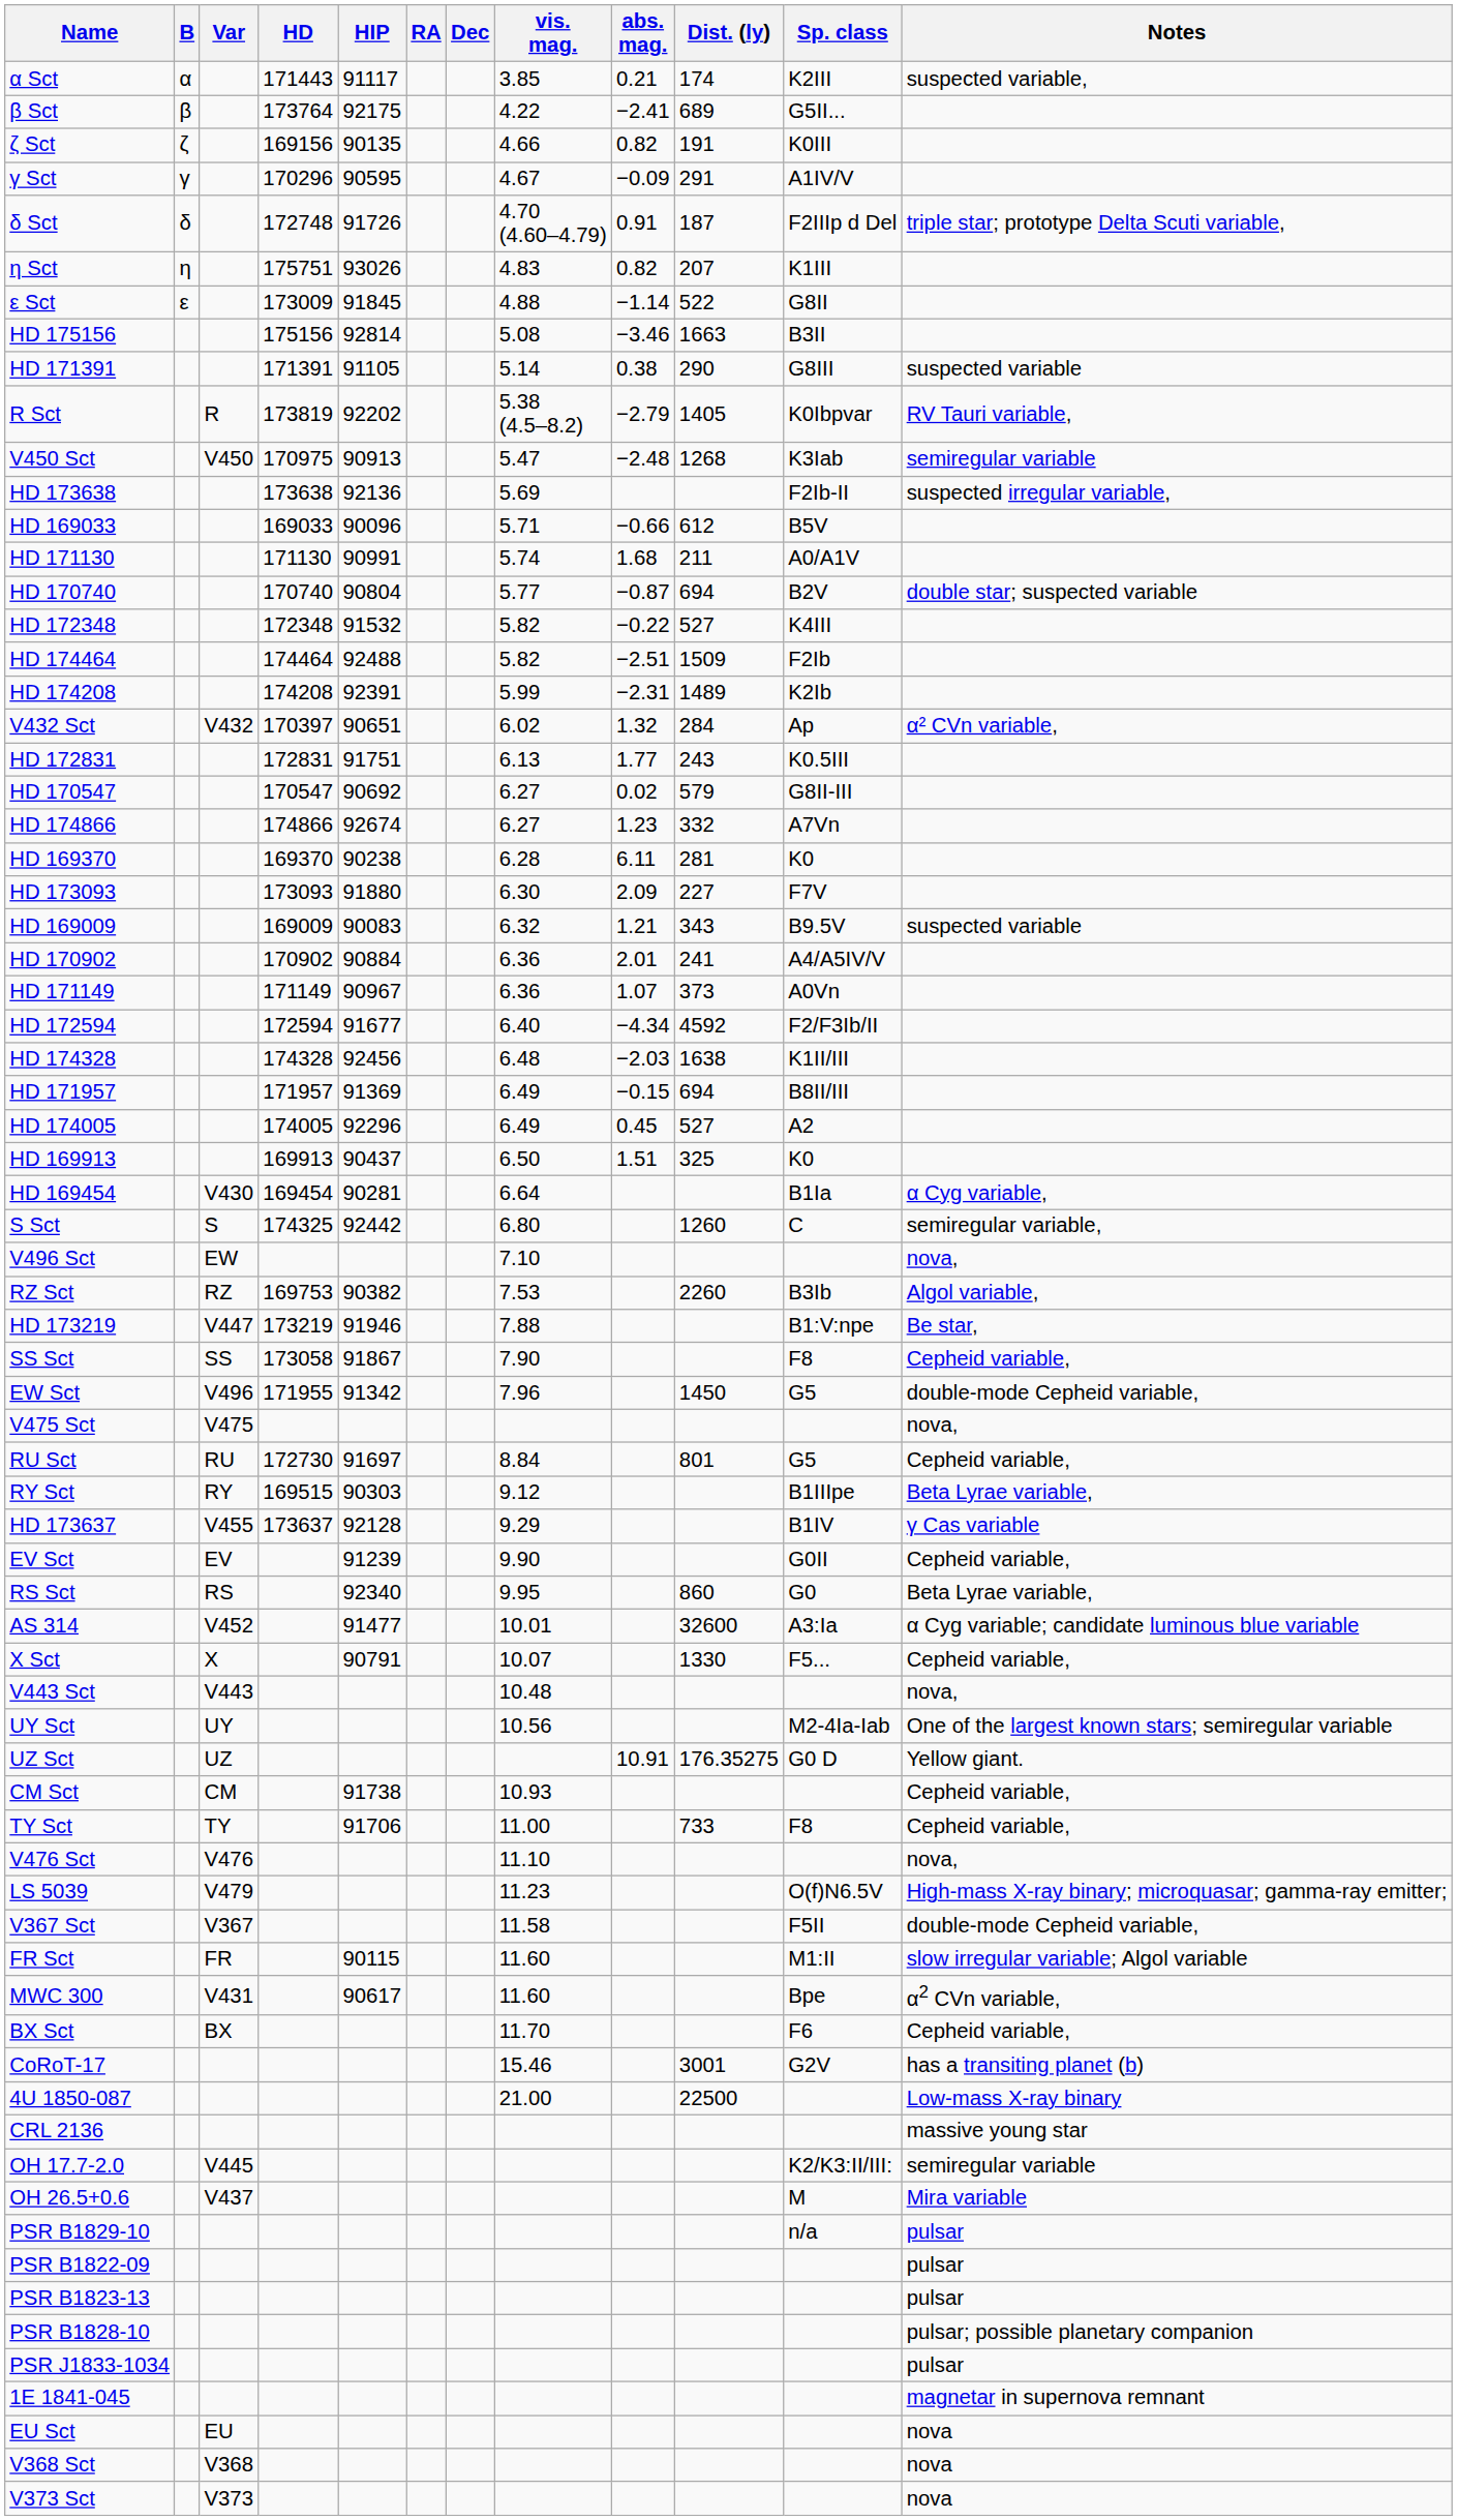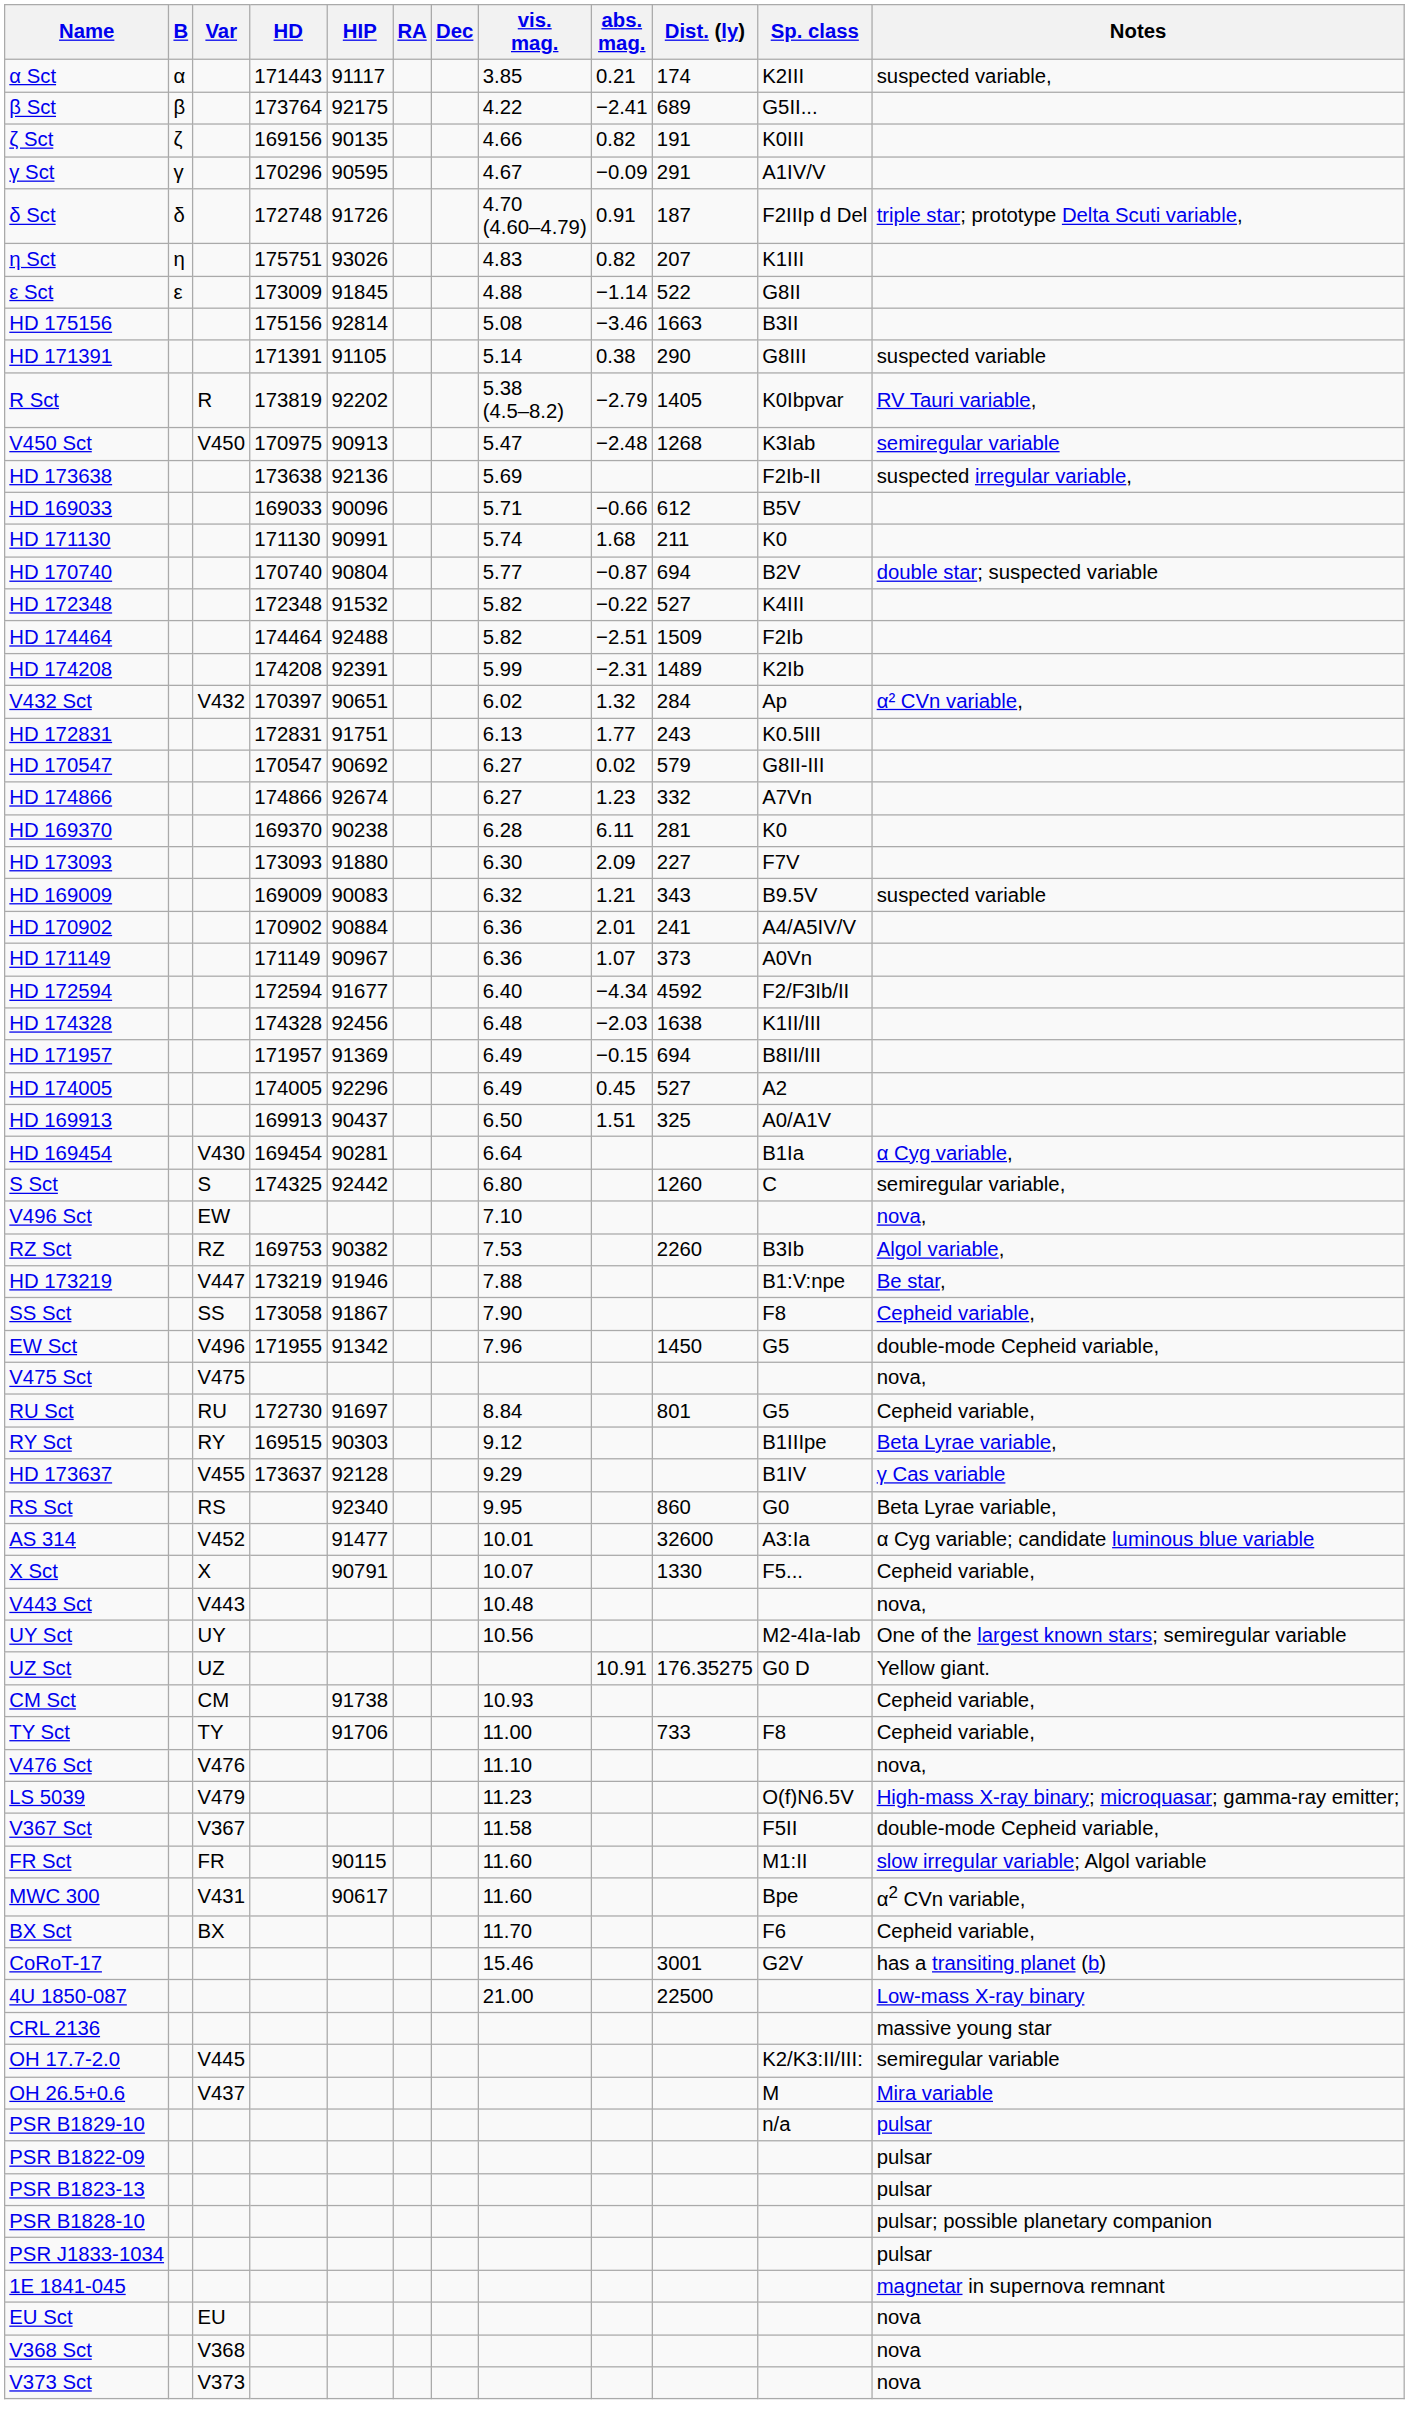HD 171130 | Sp. class: A0/A1V -> K0
HD 169913 | Sp. class: K0 -> A0/A1V
- row: EV Sct | EV | 91239 | 9.90 | G0II | Cepheid variable,
